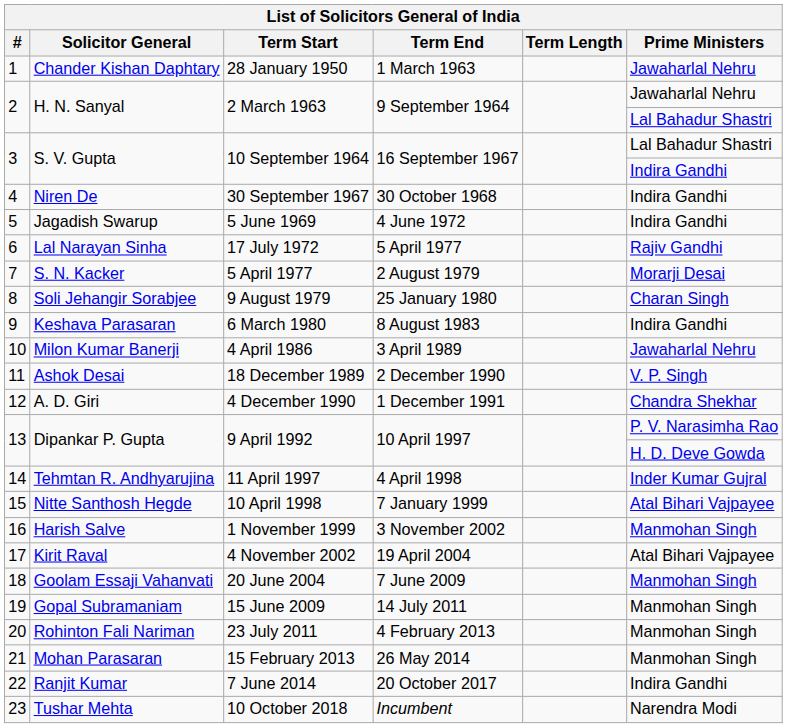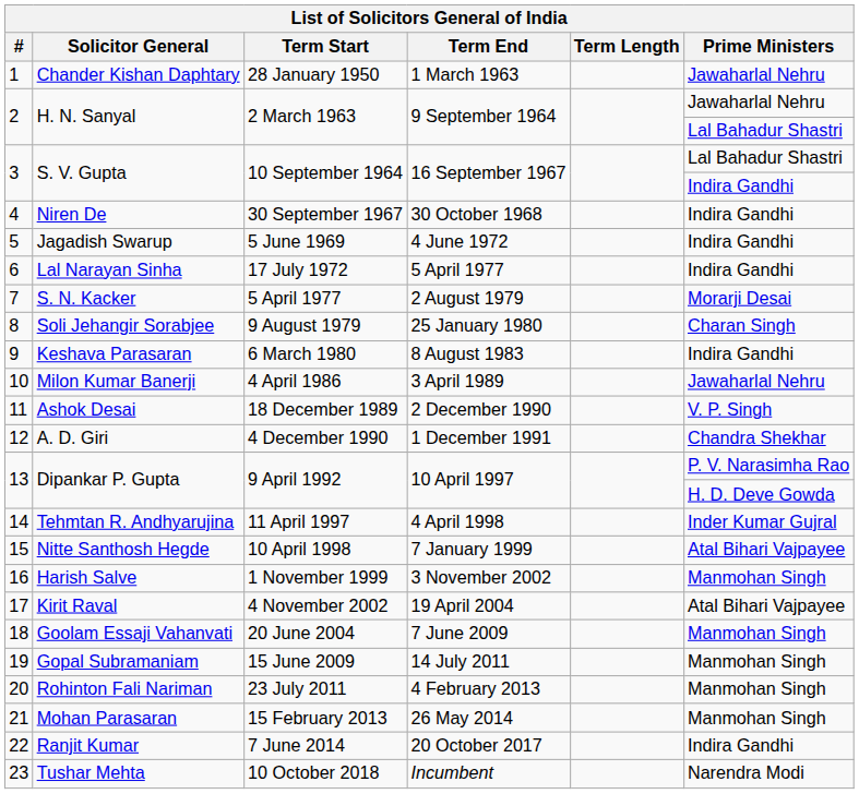6 | Prime Ministers: Rajiv Gandhi -> Indira Gandhi
